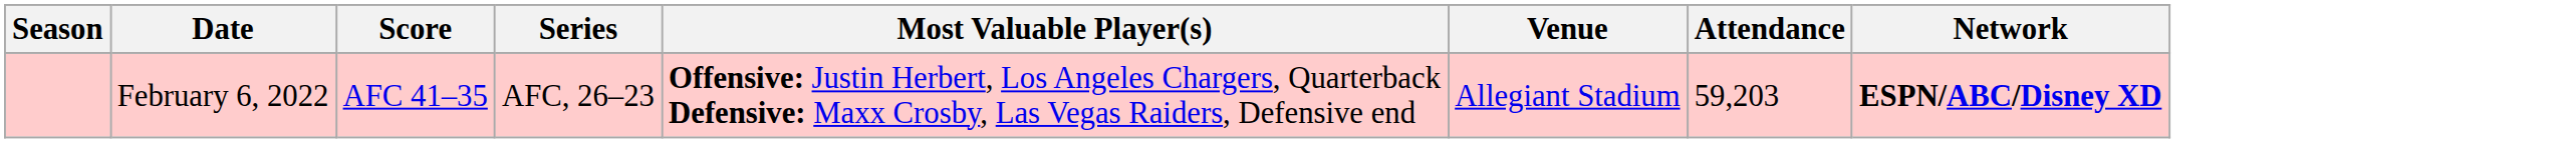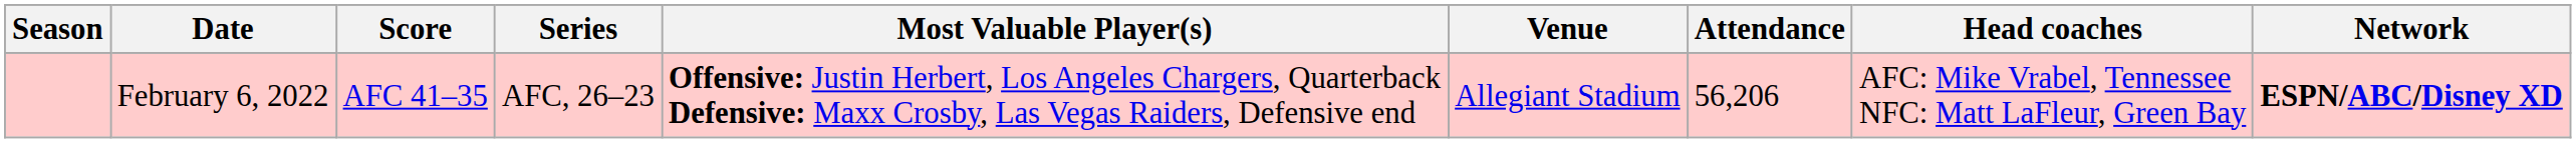+ column: Head coaches | AFC: Mike Vrabel, Tennessee NFC: Matt LaFleur, Green Bay
February 6, 2022 | Attendance: 59,203 -> 56,206
